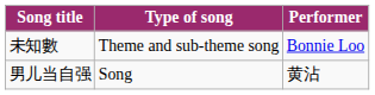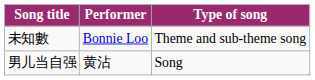columns swapped: Performer <-> Type of song
